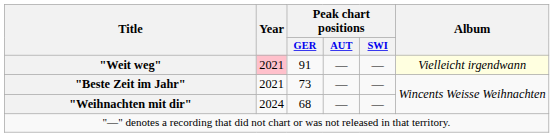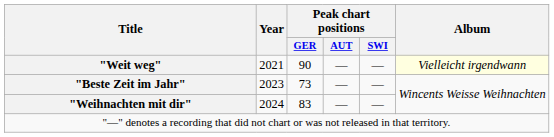"Weit weg" | Year: pink background -> no background
"Weit weg" | Peak chart positions / GER: 91 -> 90
"Beste Zeit im Jahr" | Year: 2021 -> 2023
"Weihnachten mit dir" | Peak chart positions / GER: 68 -> 83
